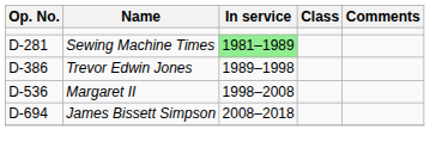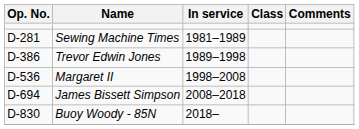Sewing Machine Times | In service: lightgreen background -> no background
+ row: D-830 | Buoy Woody - 85N | 2018–
